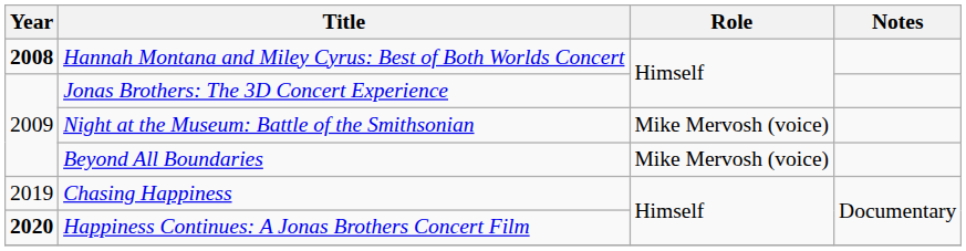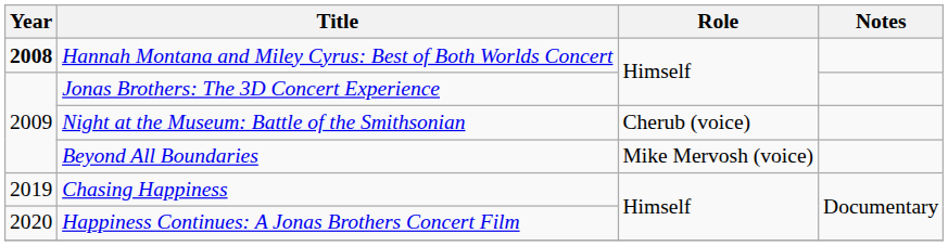Night at the Museum: Battle of the Smithsonian | Role: Mike Mervosh (voice) -> Cherub (voice)
Happiness Continues: A Jonas Brothers Concert Film | Year: bold -> normal
